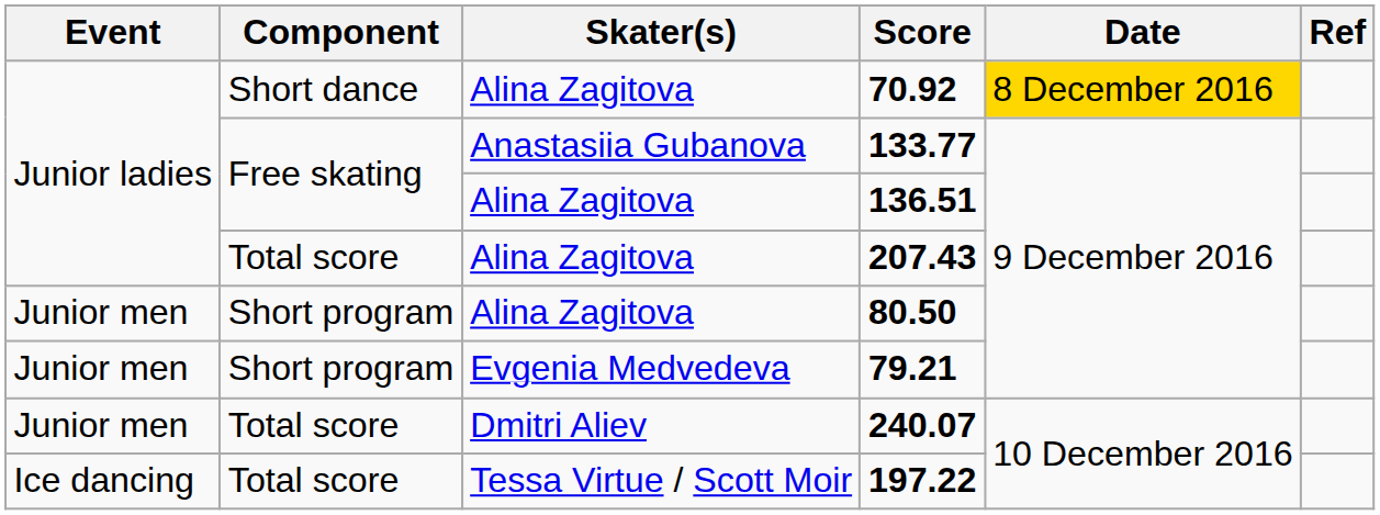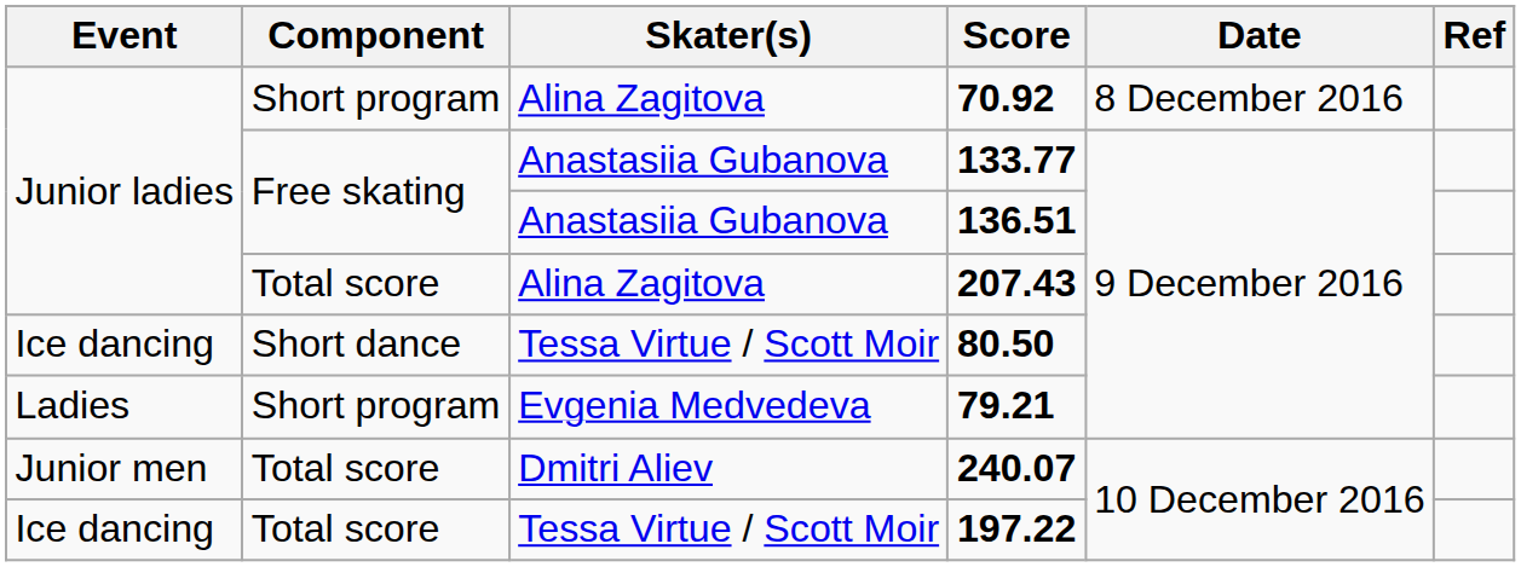70.92 | Component: Short dance -> Short program
70.92 | Date: gold background -> no background
136.51 | Skater(s): Alina Zagitova -> Anastasiia Gubanova
80.50 | Event: Junior men -> Ice dancing
80.50 | Component: Short program -> Short dance
80.50 | Skater(s): Alina Zagitova -> Tessa Virtue / Scott Moir
79.21 | Event: Junior men -> Ladies
